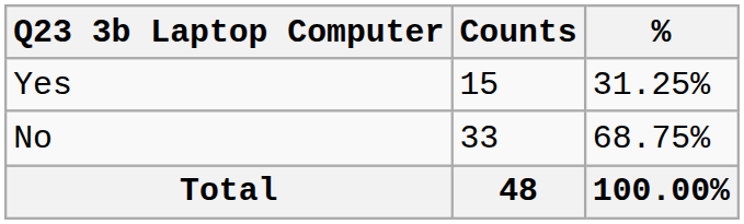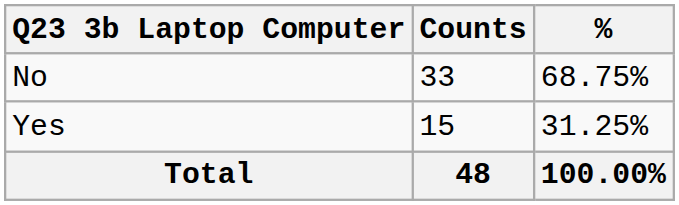rows swapped: Yes <-> No
